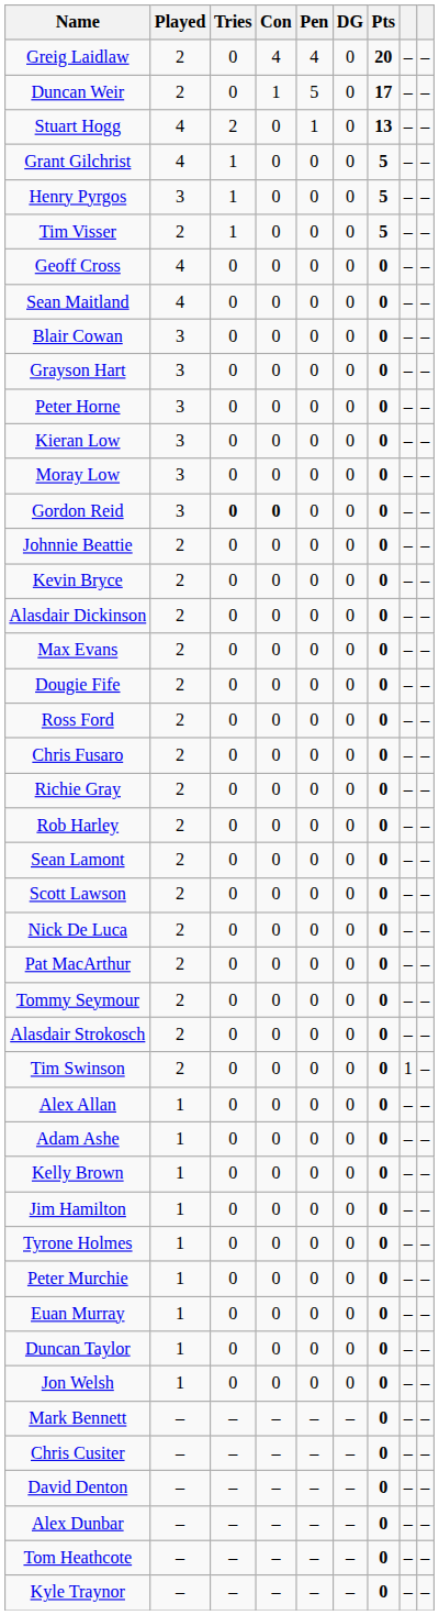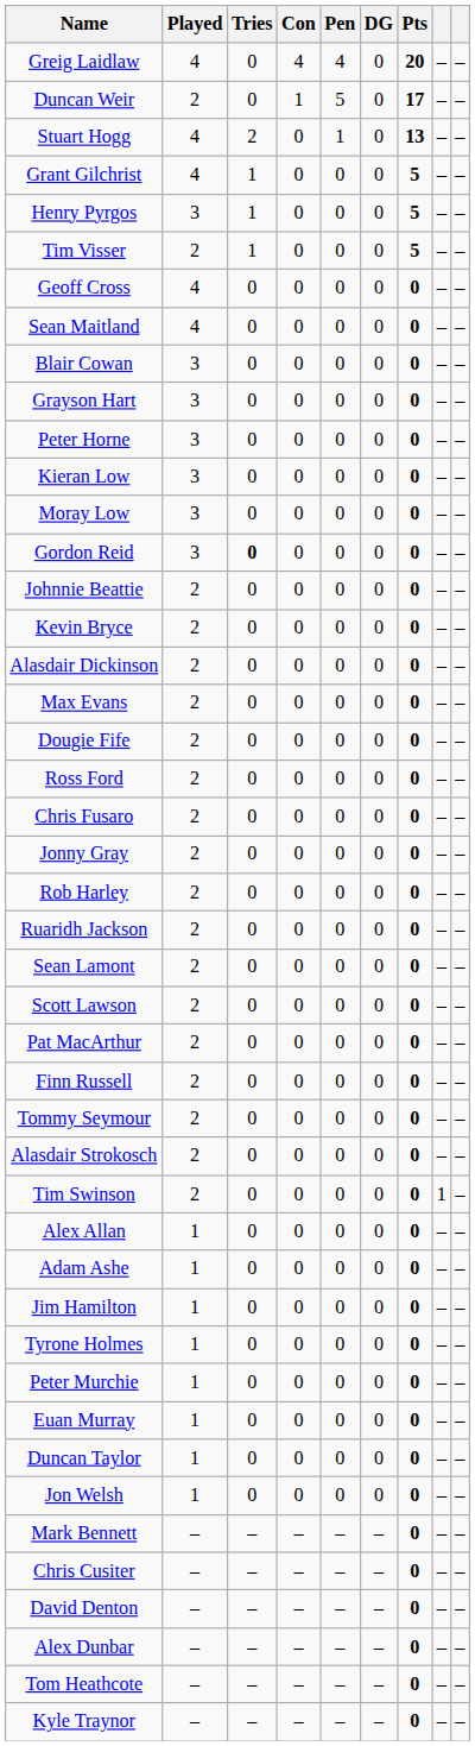Greig Laidlaw | Played: 2 -> 4
Gordon Reid | Con: bold -> normal
+ row: Jonny Gray | 2 | 0 | 0 | 0 | 0 | 0 | – | –
- row: Richie Gray | 2 | 0 | 0 | 0 | 0 | 0 | – | –
+ row: Ruaridh Jackson | 2 | 0 | 0 | 0 | 0 | 0 | – | –
- row: Nick De Luca | 2 | 0 | 0 | 0 | 0 | 0 | – | –
+ row: Finn Russell | 2 | 0 | 0 | 0 | 0 | 0 | – | –
- row: Kelly Brown | 1 | 0 | 0 | 0 | 0 | 0 | – | –
